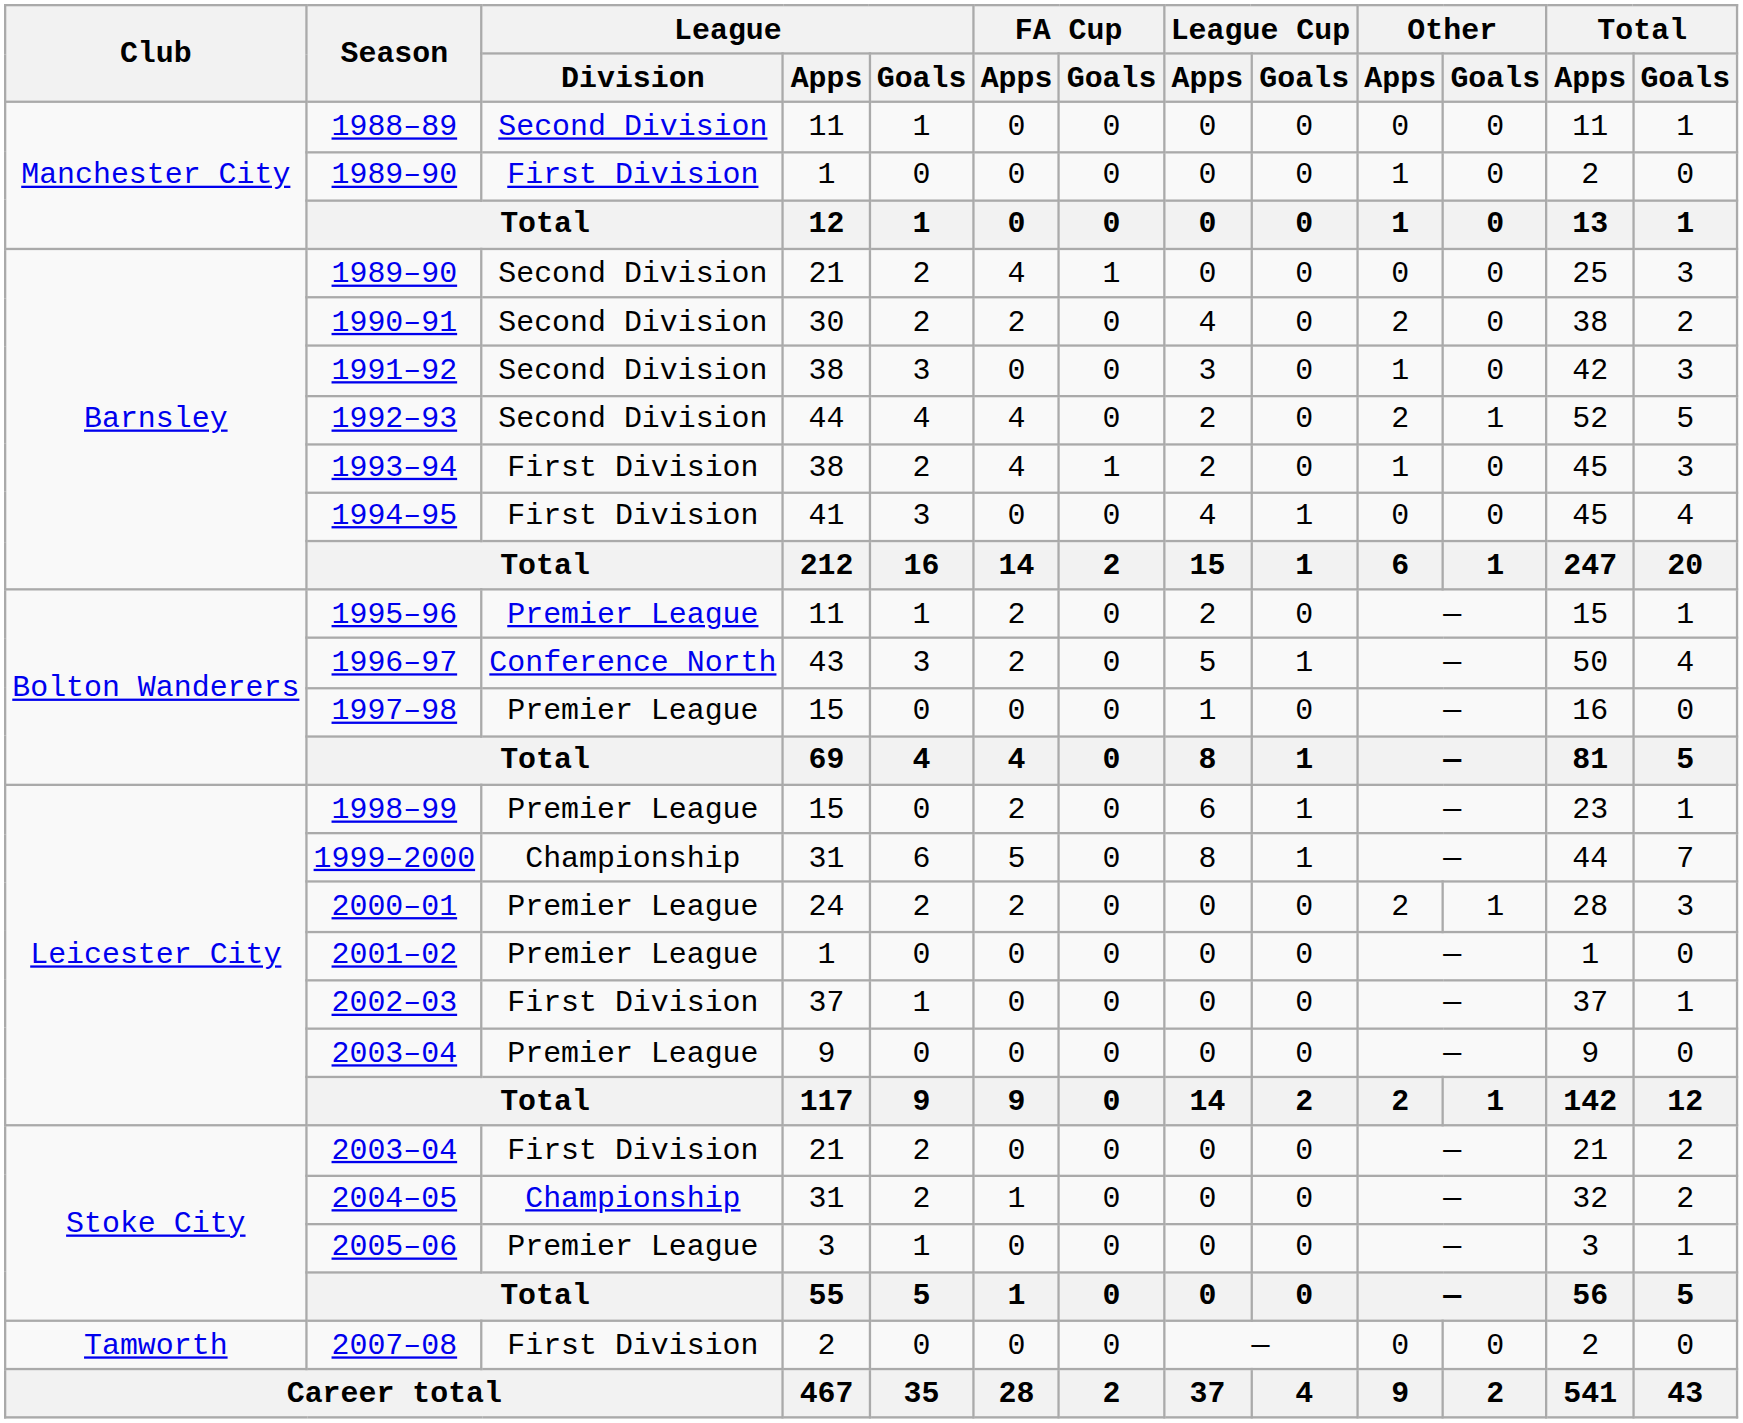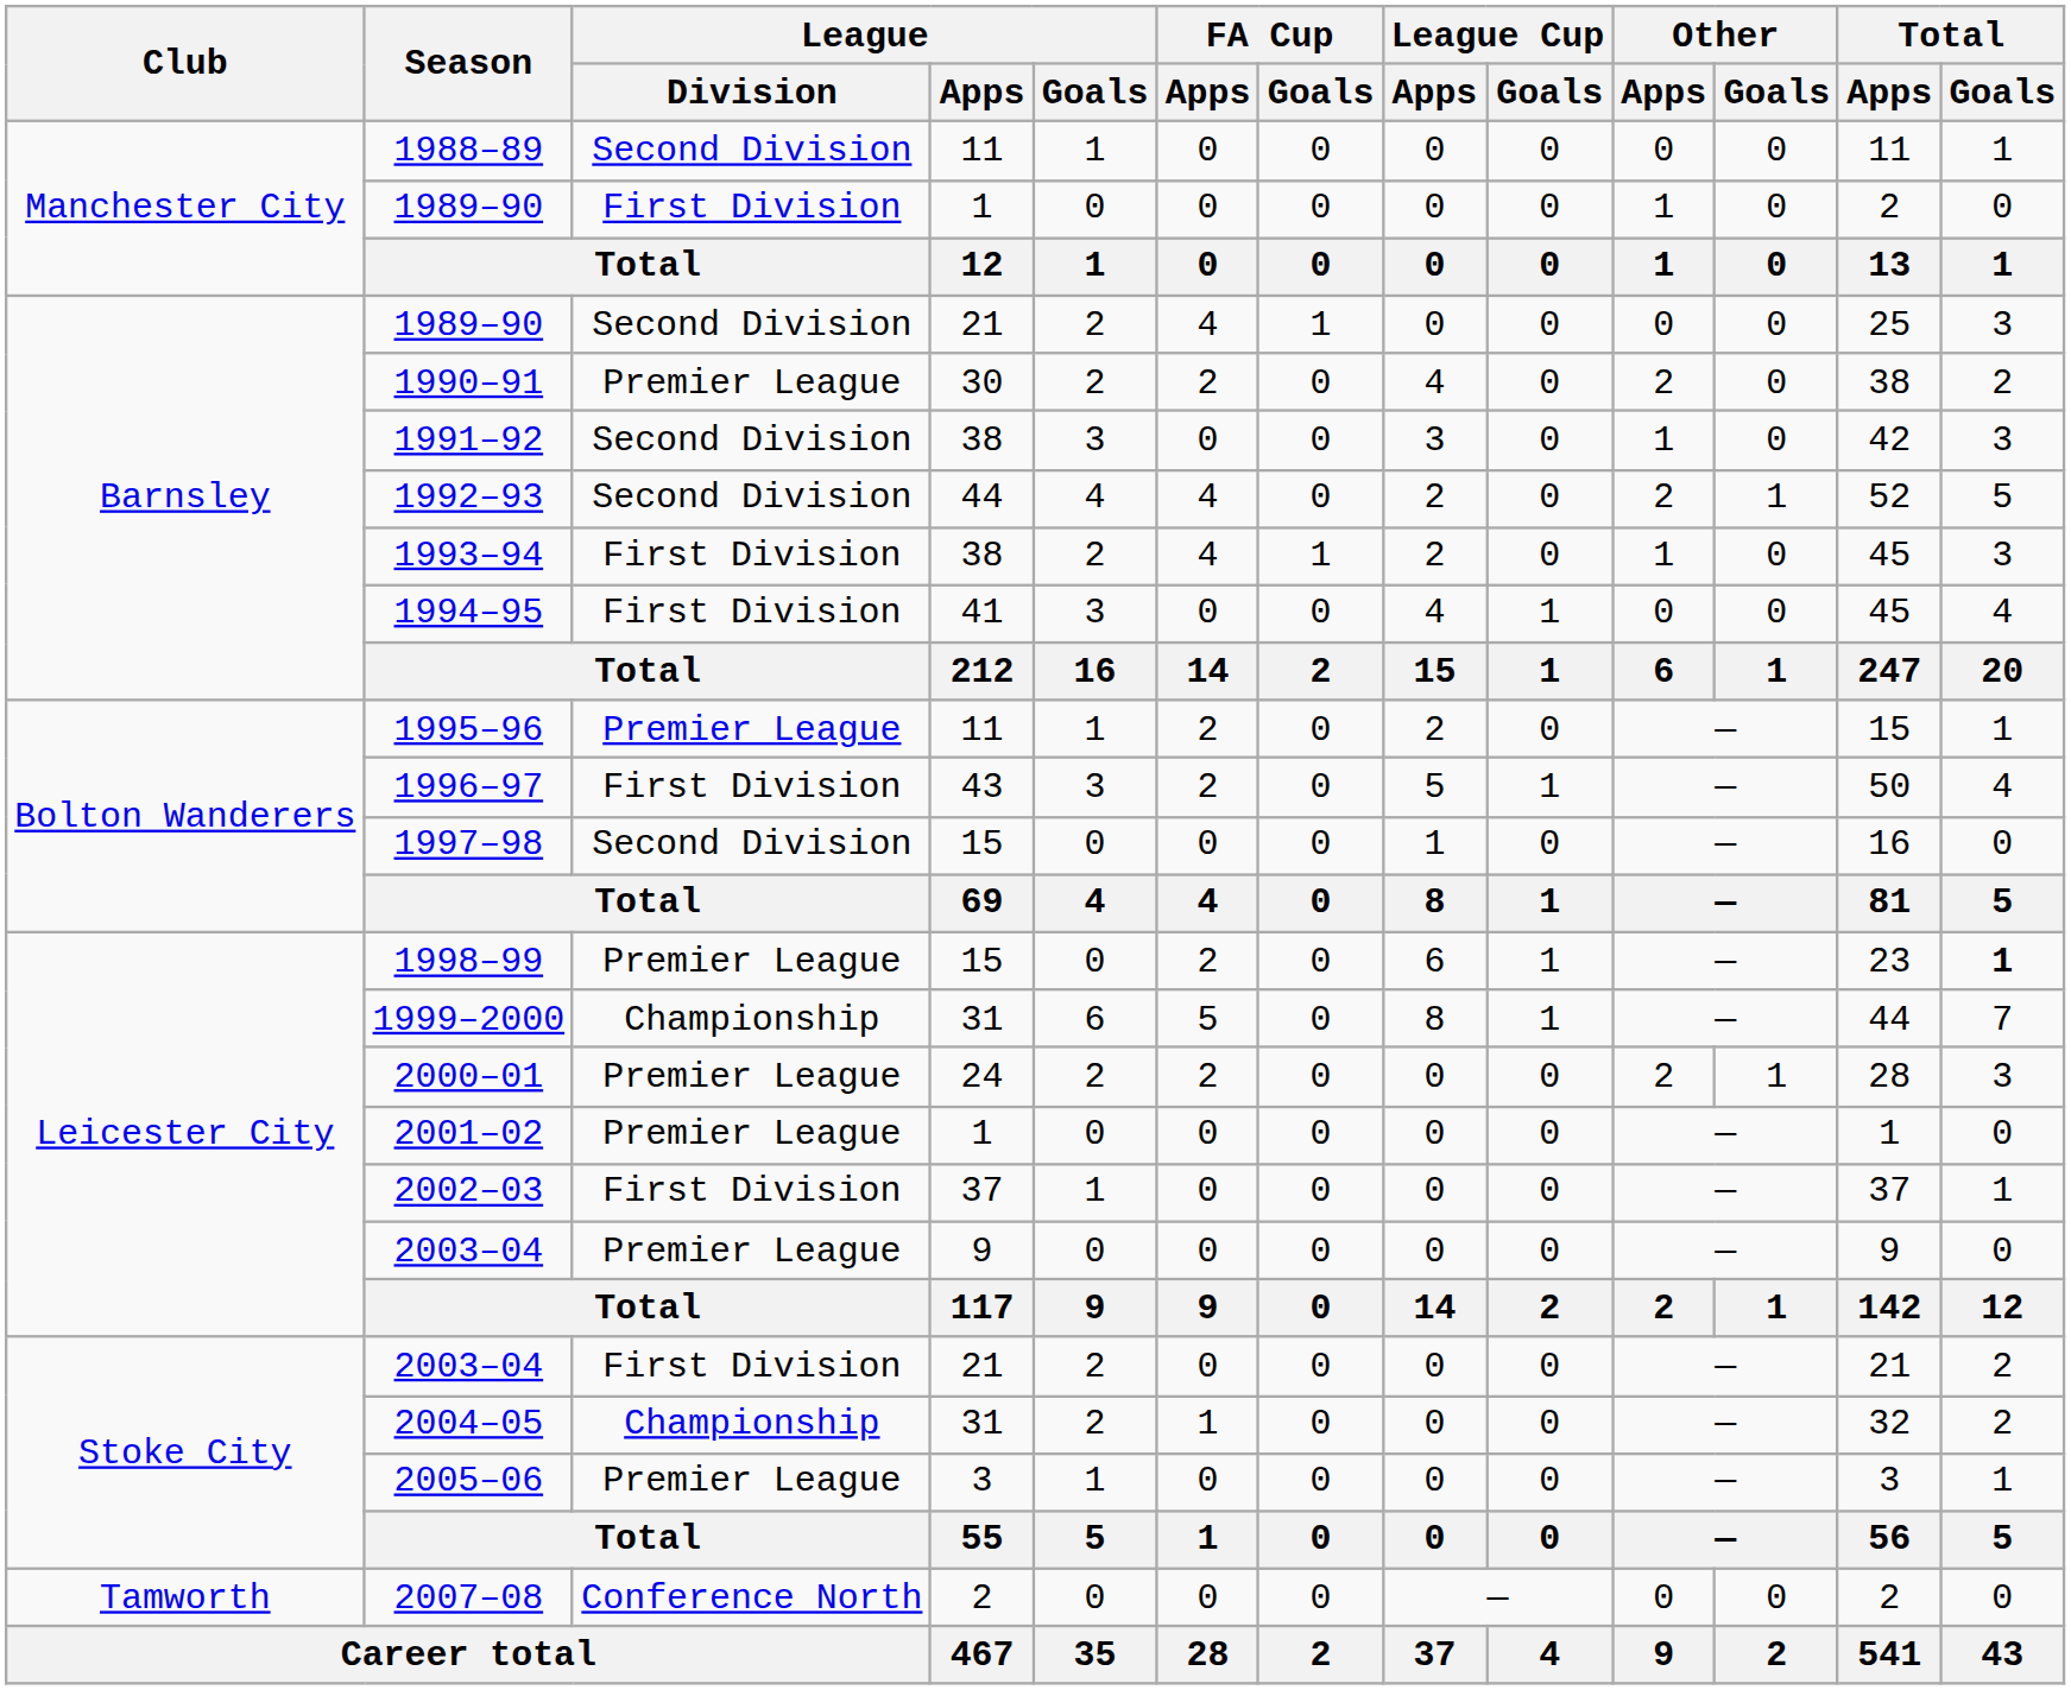1990–91 | League / Division: Second Division -> Premier League
1996–97 | League / Division: Conference North -> First Division
1997–98 | League / Division: Premier League -> Second Division
1998–99 | Total / Goals: normal -> bold
2007–08 | League / Division: First Division -> Conference North
